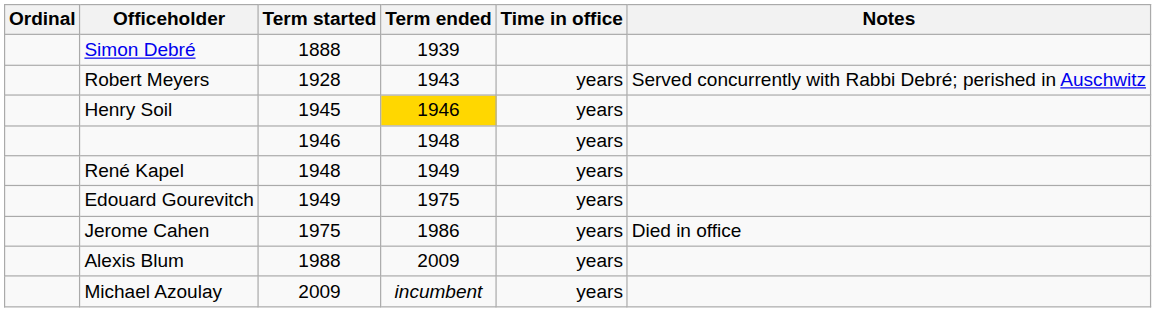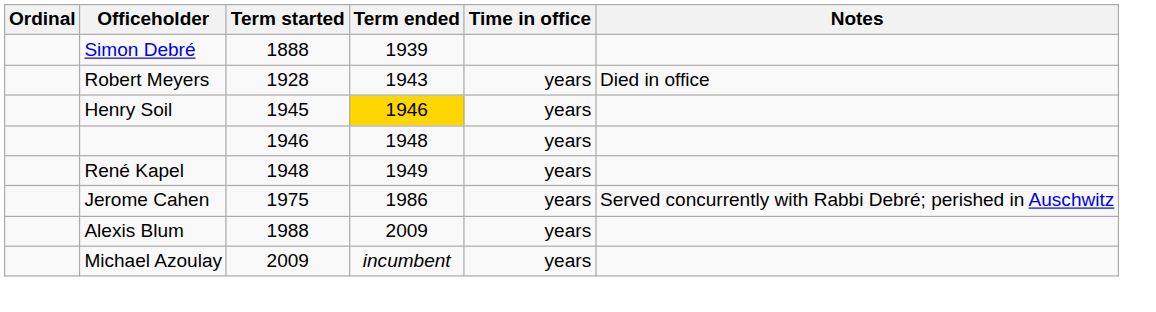Robert Meyers | Notes: Served concurrently with Rabbi Debré; perished in Auschwitz -> Died in office
- row: Edouard Gourevitch | 1949 | 1975 | years
Jerome Cahen | Notes: Died in office -> Served concurrently with Rabbi Debré; perished in Auschwitz
